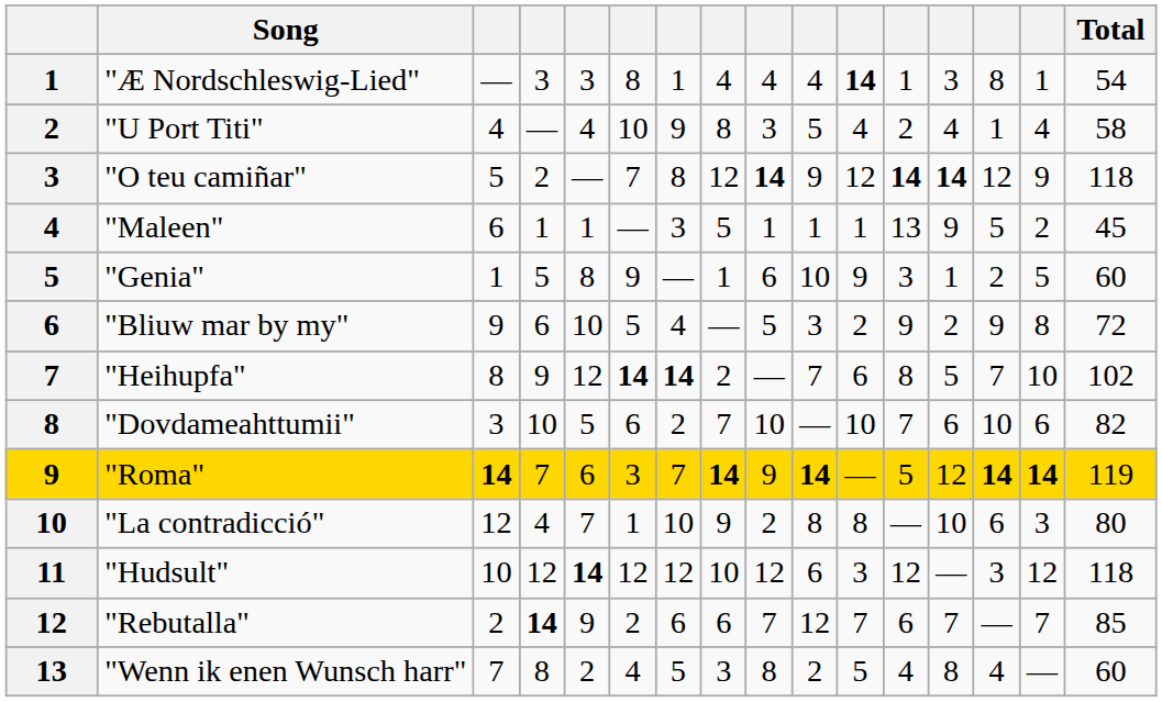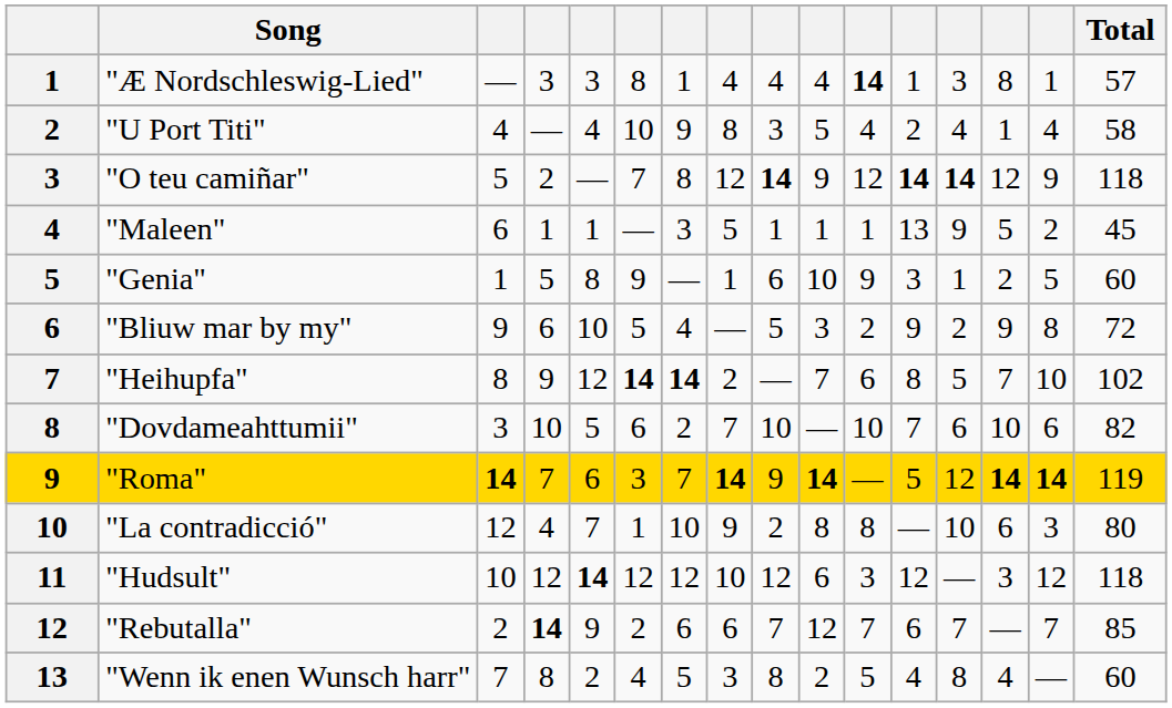"Æ Nordschleswig-Lied" | Total: 54 -> 57
